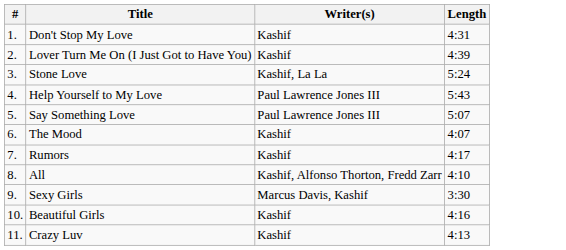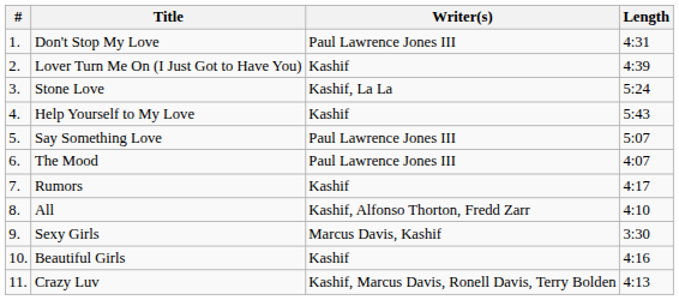Don't Stop My Love | Writer(s): Kashif -> Paul Lawrence Jones III
Help Yourself to My Love | Writer(s): Paul Lawrence Jones III -> Kashif
The Mood | Writer(s): Kashif -> Paul Lawrence Jones III
Crazy Luv | Writer(s): Kashif -> Kashif, Marcus Davis, Ronell Davis, Terry Bolden
